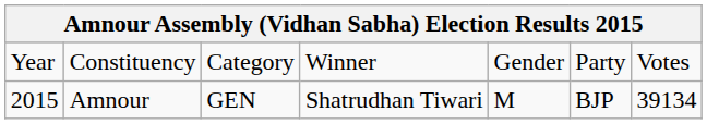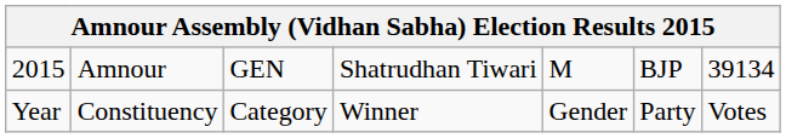rows swapped: Year <-> 2015
